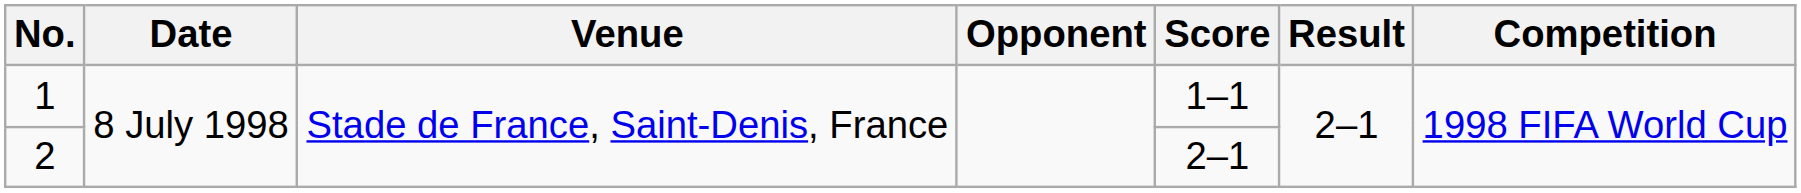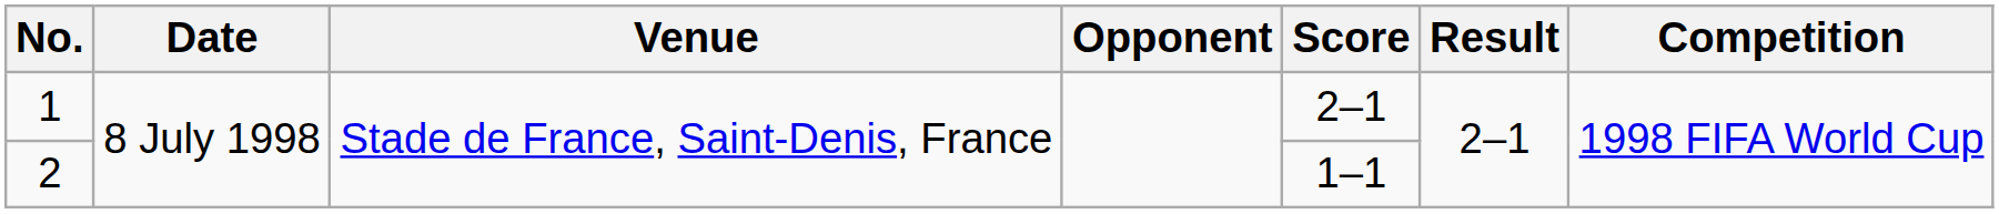1 | Score: 1–1 -> 2–1
2 | Score: 2–1 -> 1–1
